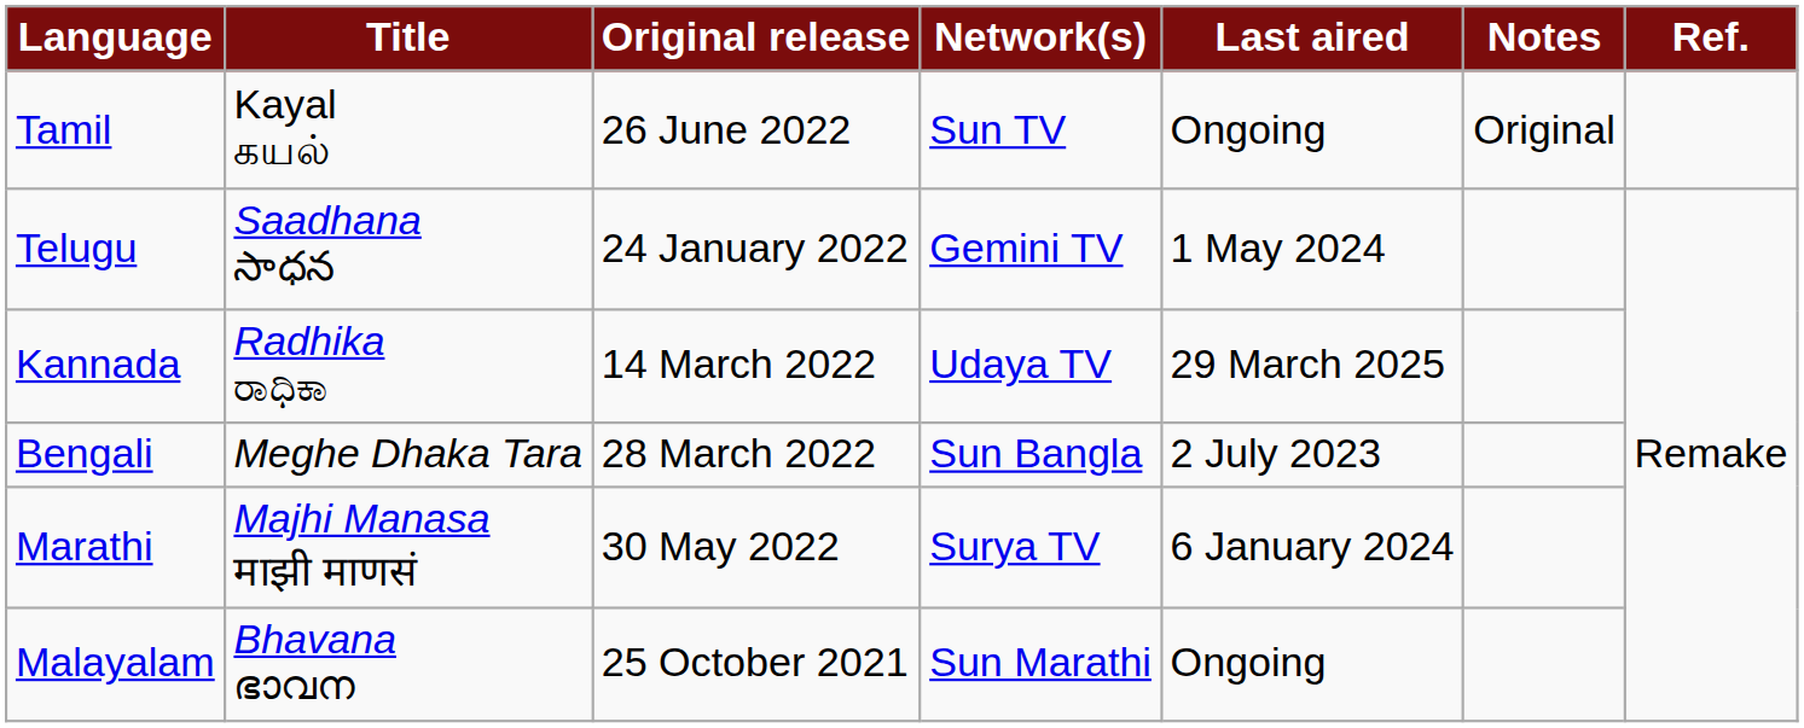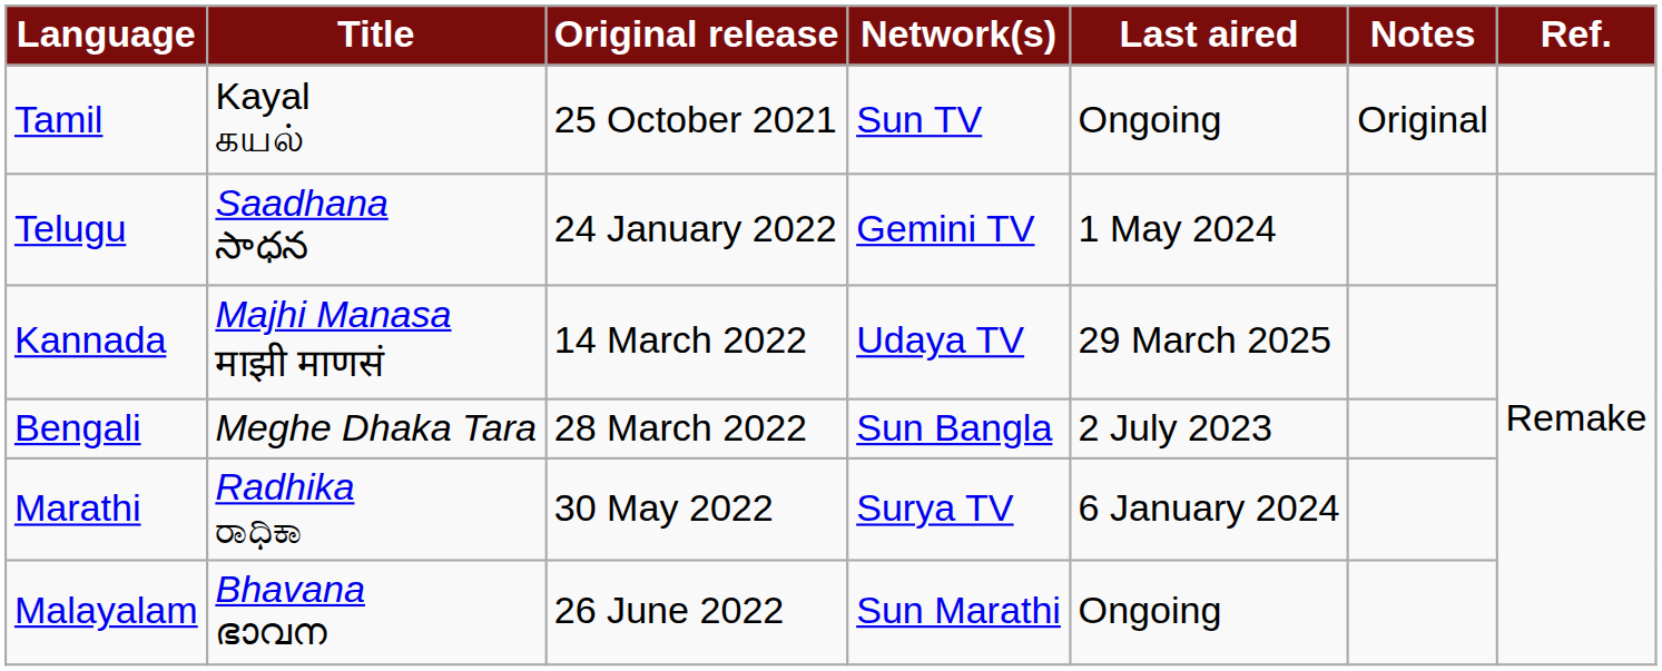Tamil | Original release: 26 June 2022 -> 25 October 2021
Kannada | Title: Radhika ರಾಧಿಕಾ -> Majhi Manasa माझी माणसं
Marathi | Title: Majhi Manasa माझी माणसं -> Radhika ರಾಧಿಕಾ
Malayalam | Original release: 25 October 2021 -> 26 June 2022
